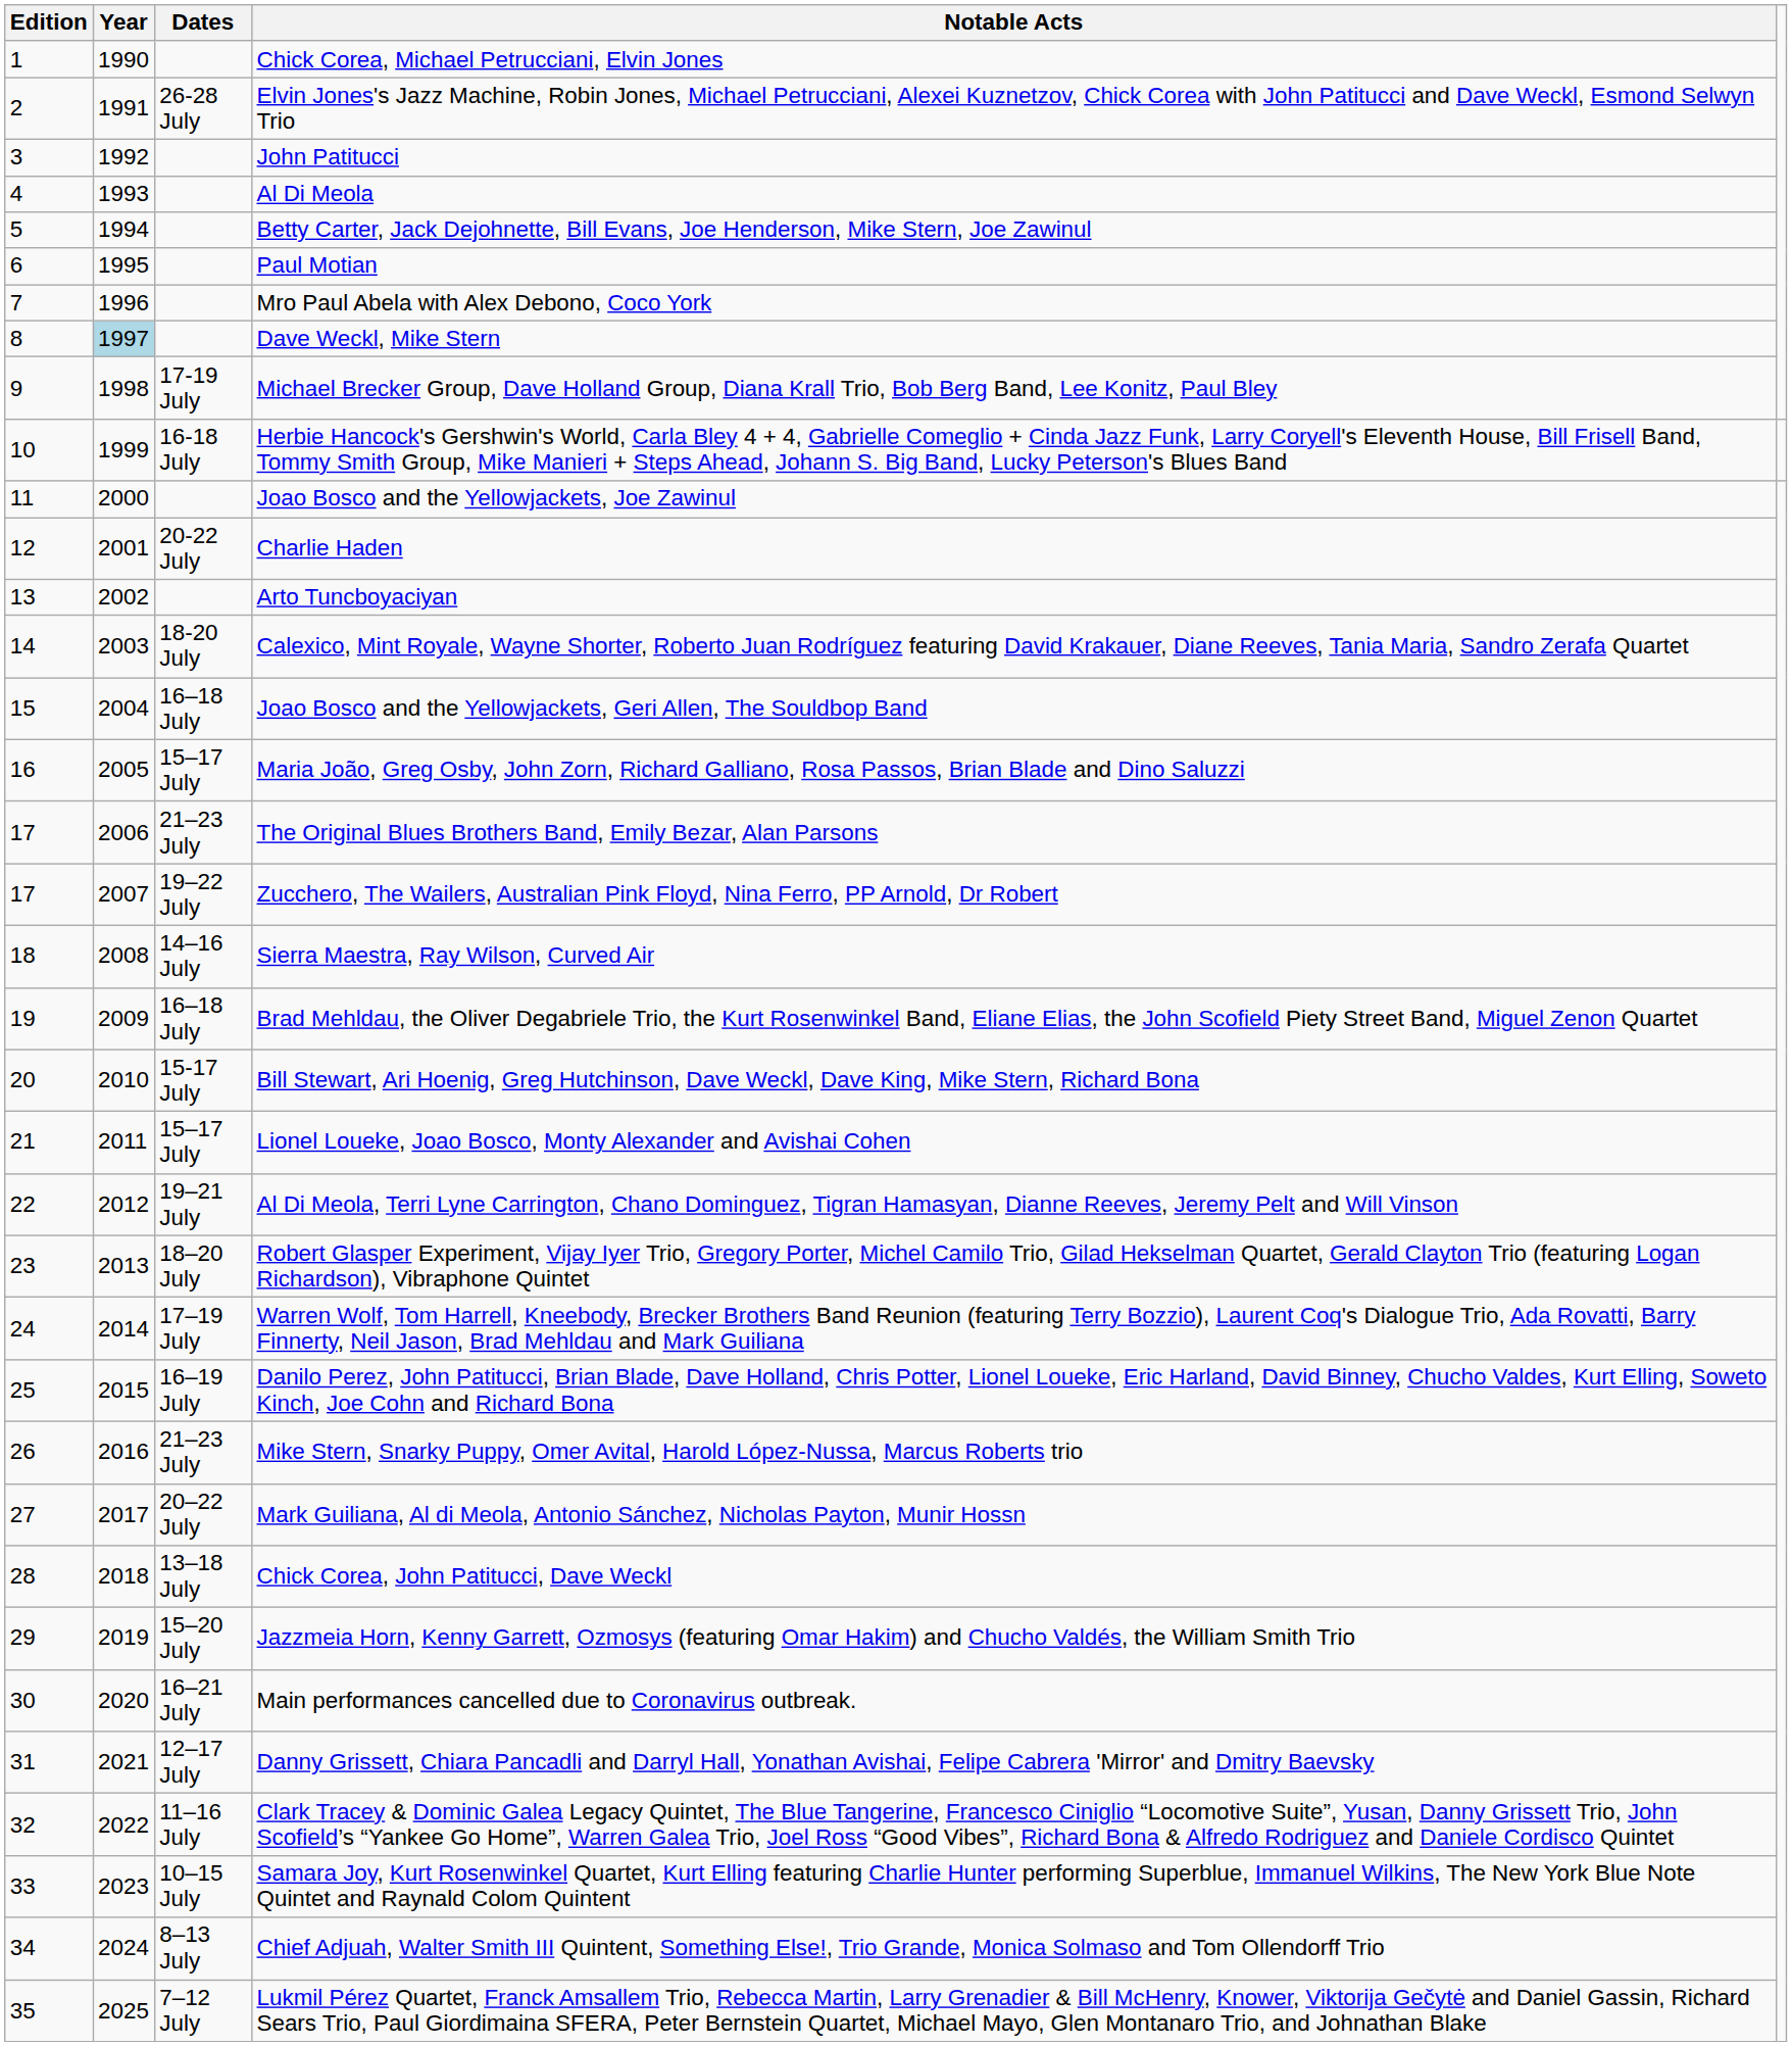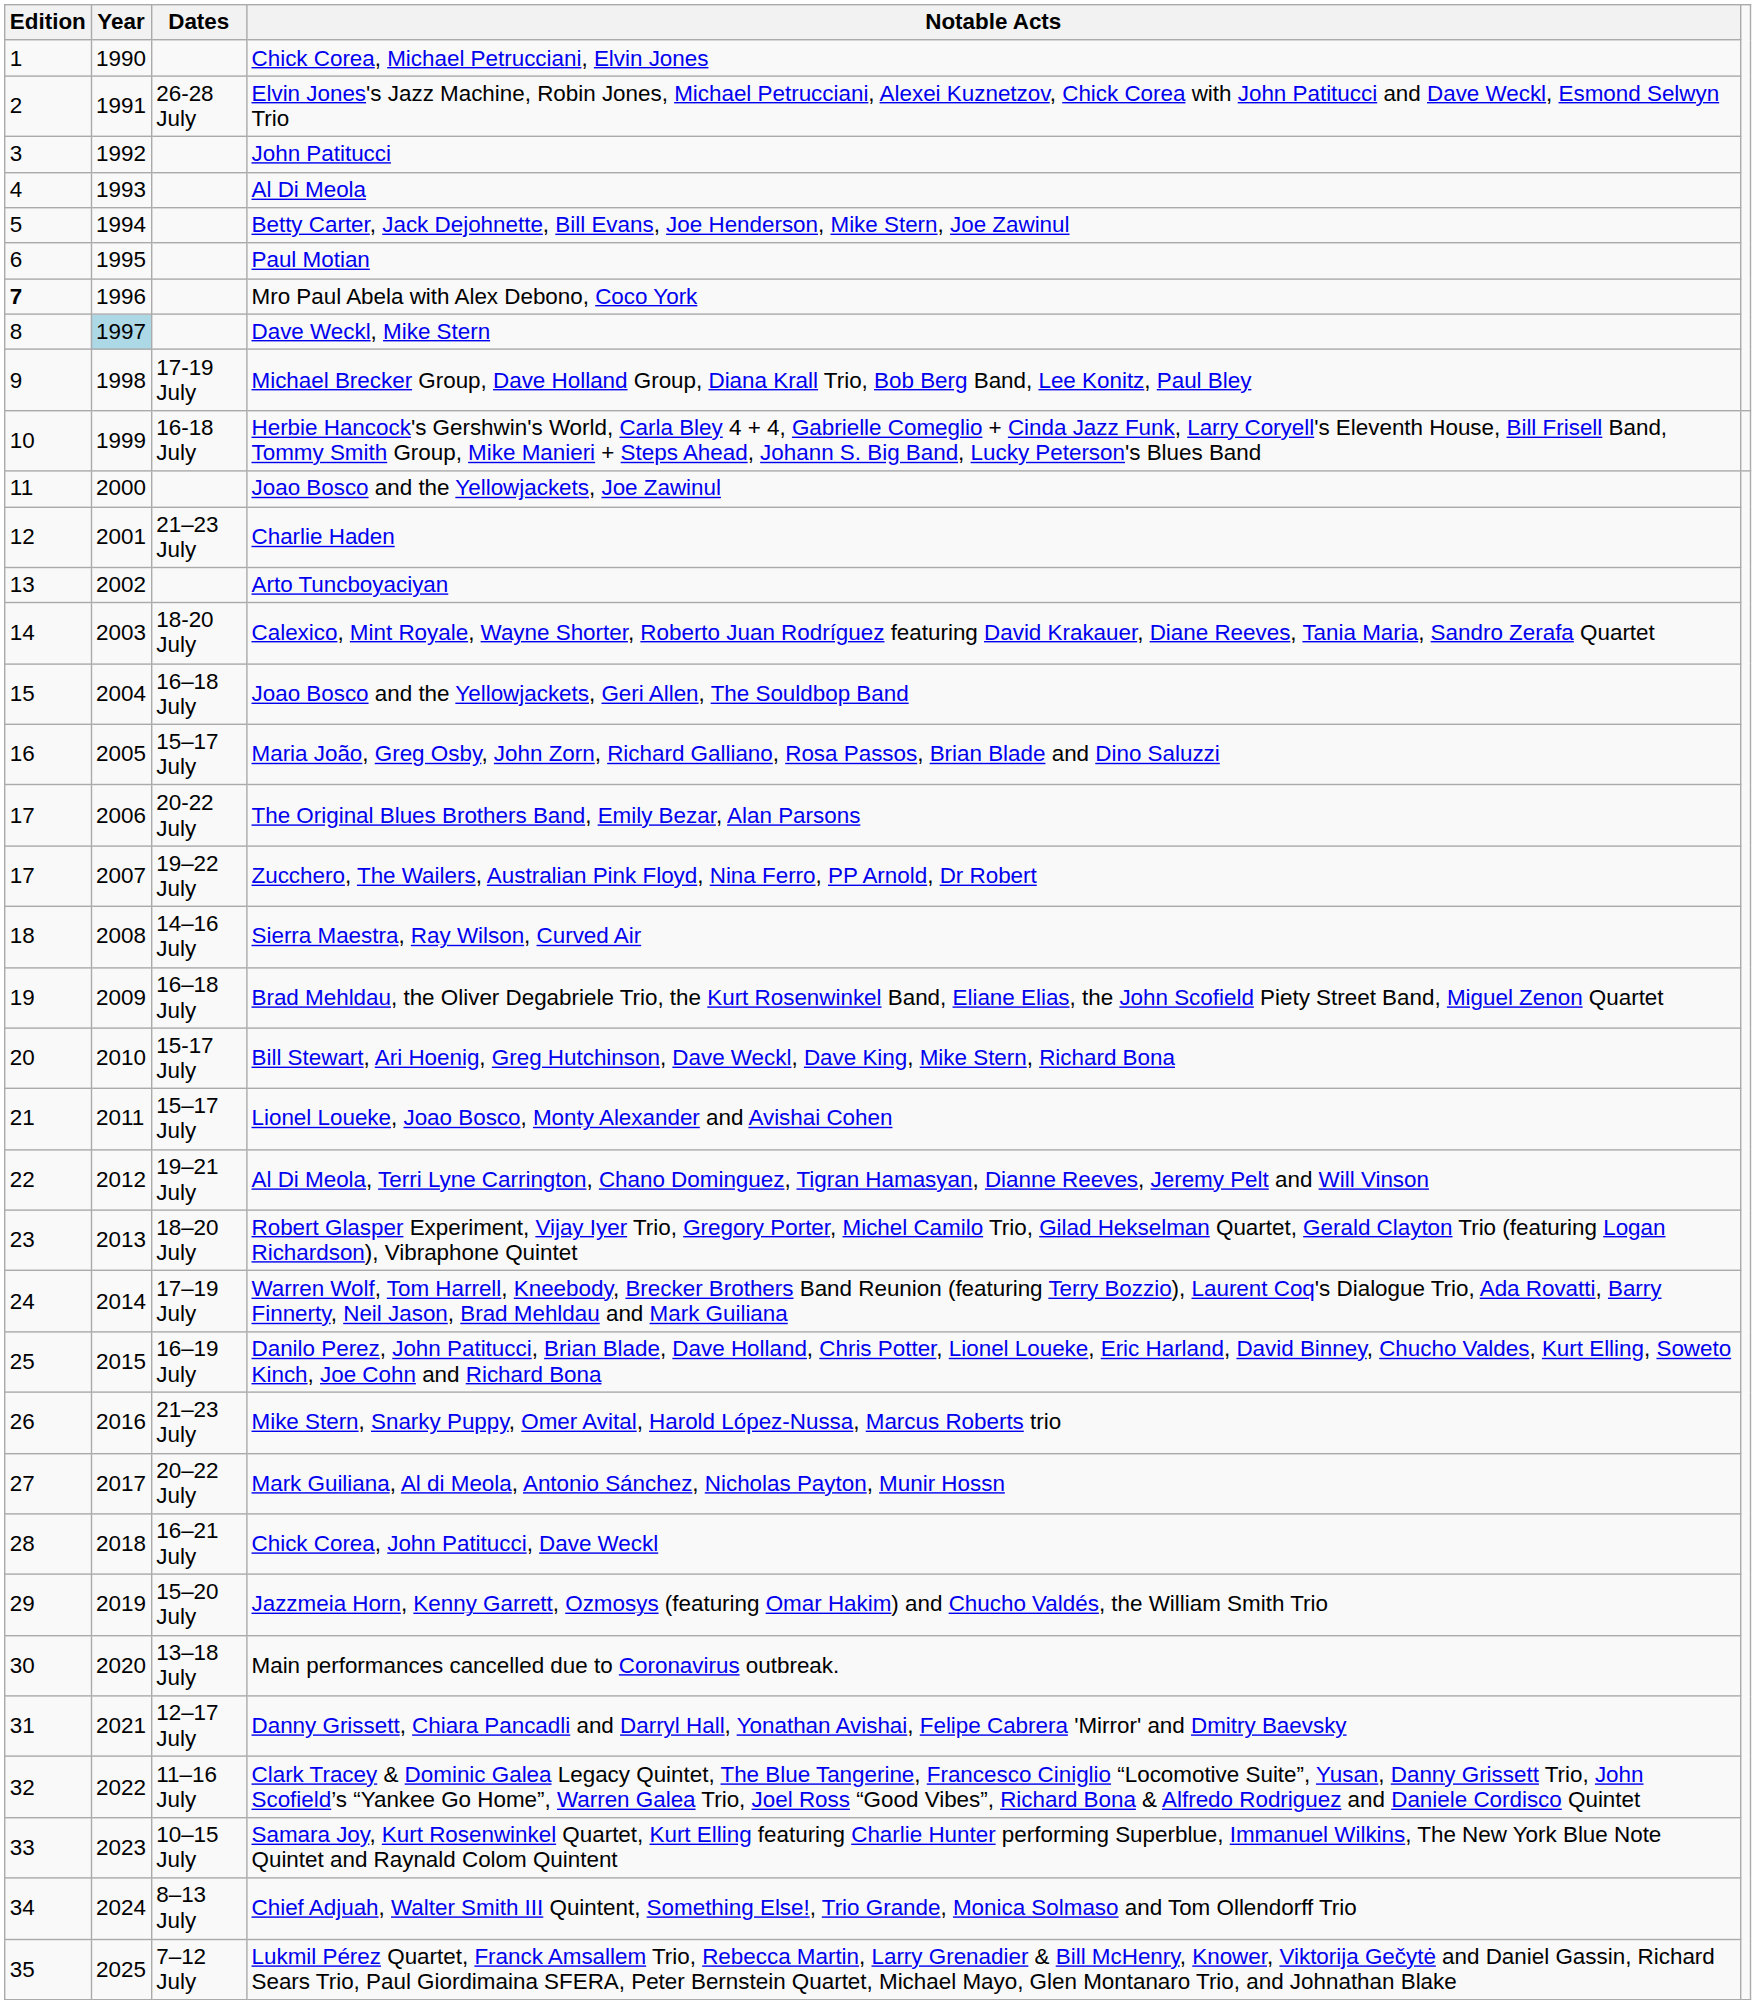Mro Paul Abela with Alex Debono, Coco York | Edition: normal -> bold
Charlie Haden | Dates: 20-22 July -> 21–23 July
The Original Blues Brothers Band, Emily Bezar, Alan Parsons | Dates: 21–23 July -> 20-22 July
Chick Corea, John Patitucci, Dave Weckl | Dates: 13–18 July -> 16–21 July
Main performances cancelled due to Coronavirus outbreak. | Dates: 16–21 July -> 13–18 July
